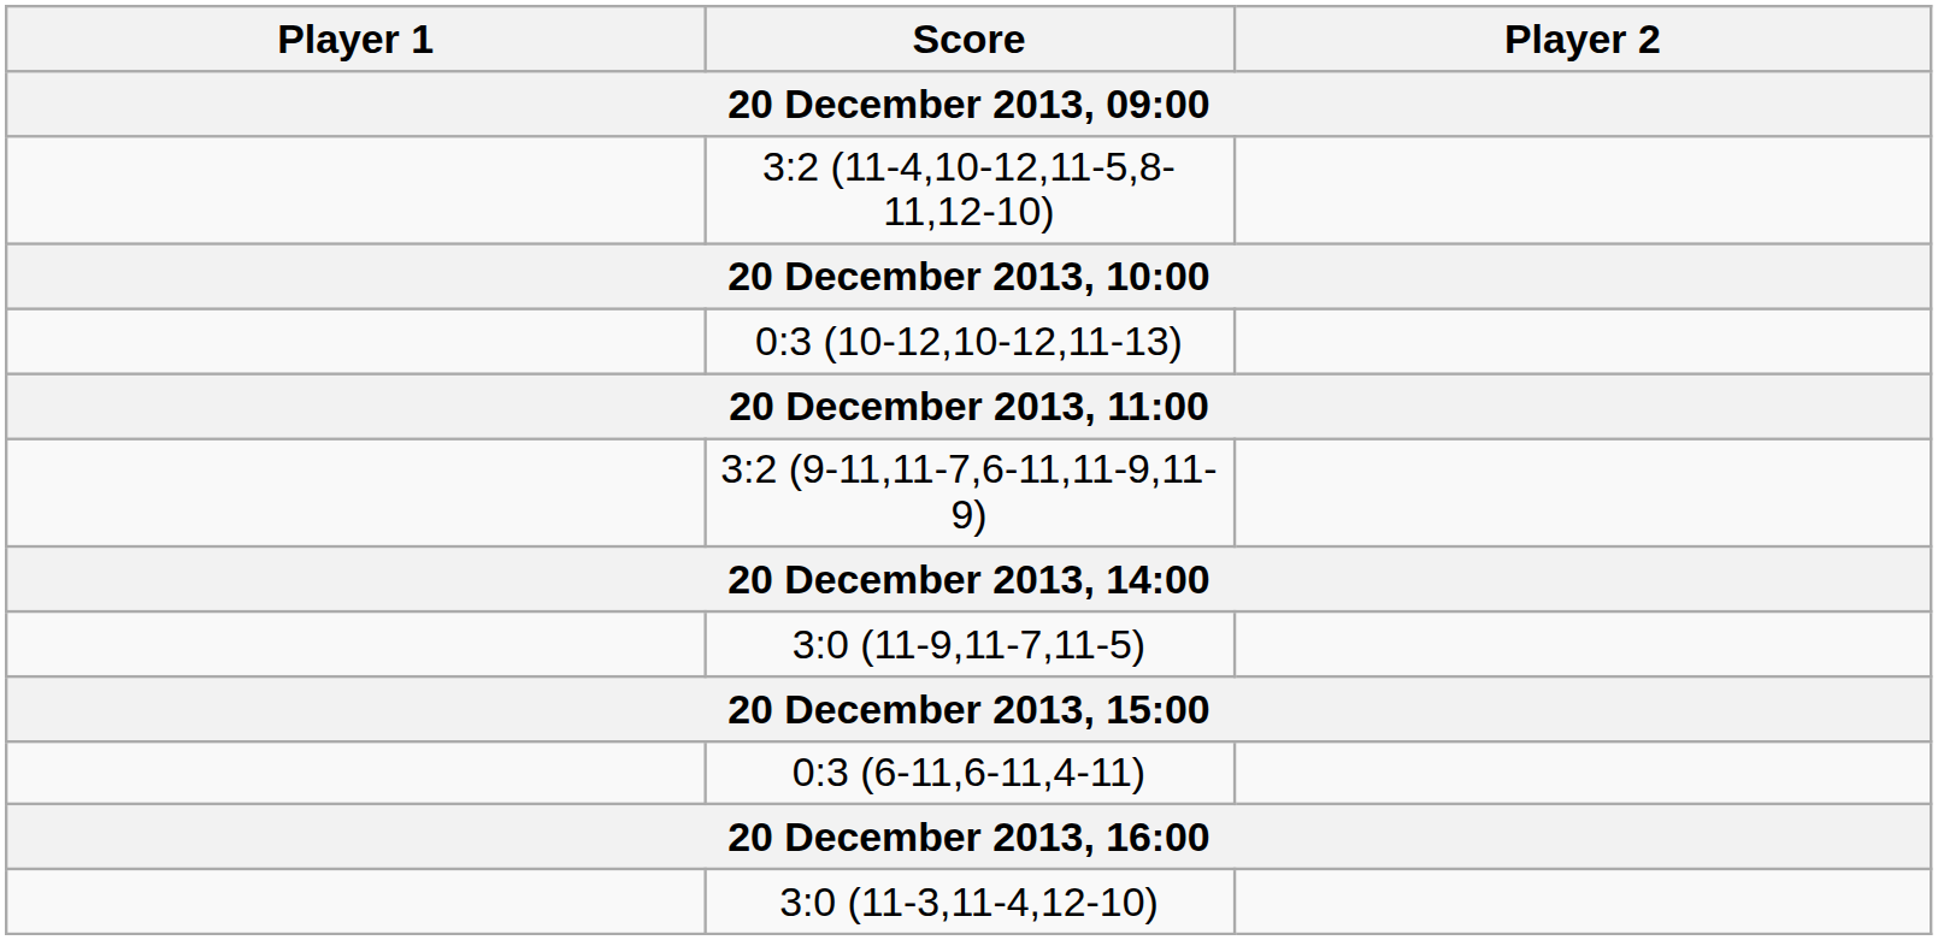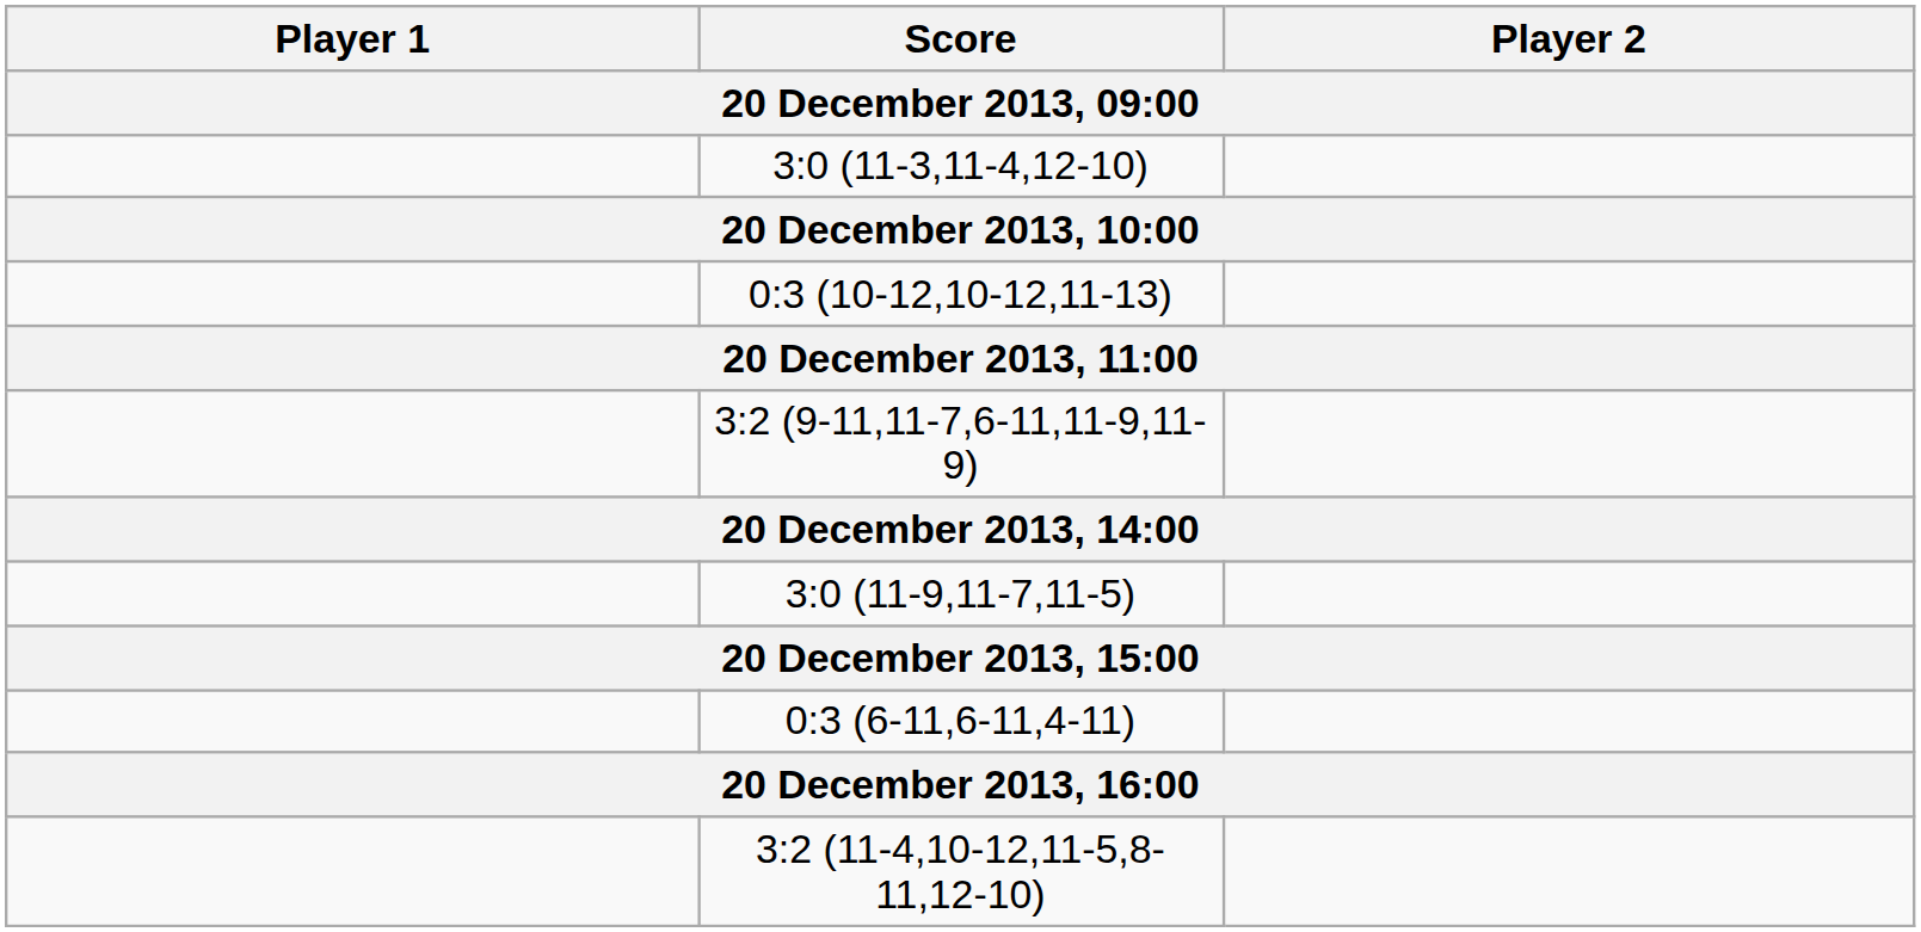rows swapped: 3:0 (11-3,11-4,12-10) <-> 3:2 (11-4,10-12,11-5,8-11,12-10)
